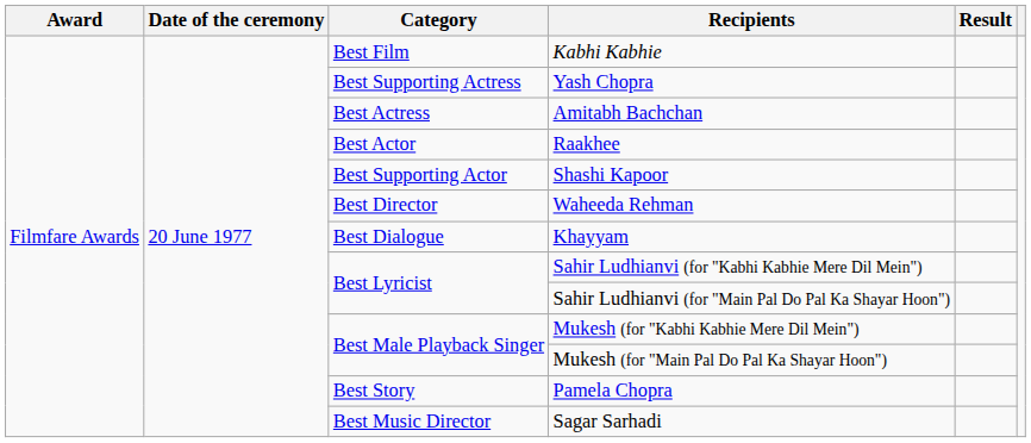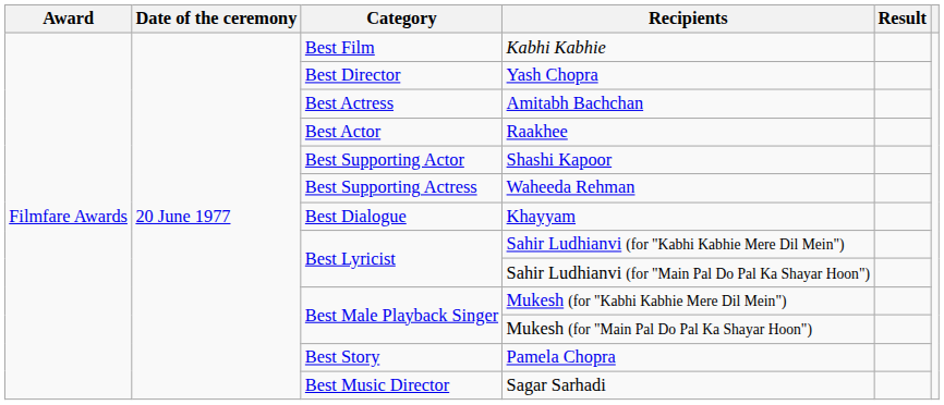Yash Chopra | Category: Best Supporting Actress -> Best Director
Waheeda Rehman | Category: Best Director -> Best Supporting Actress
